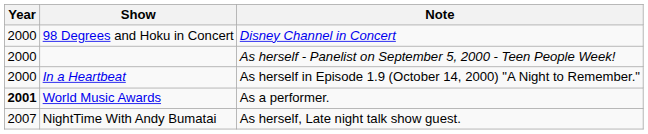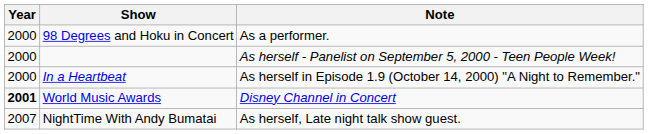98 Degrees and Hoku in Concert | Note: Disney Channel in Concert -> As a performer.
World Music Awards | Note: As a performer. -> Disney Channel in Concert
